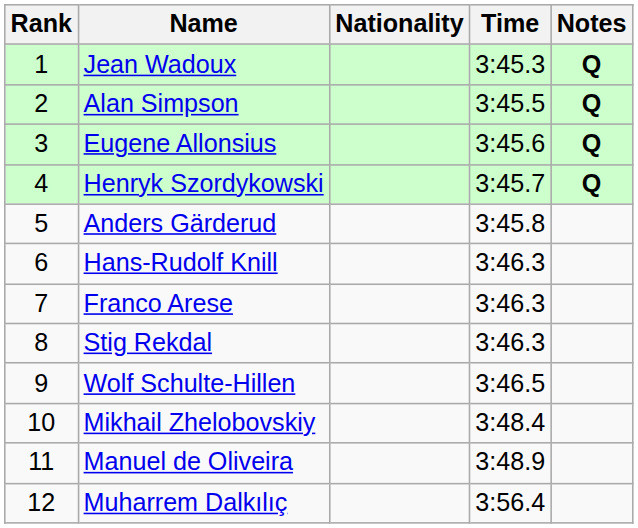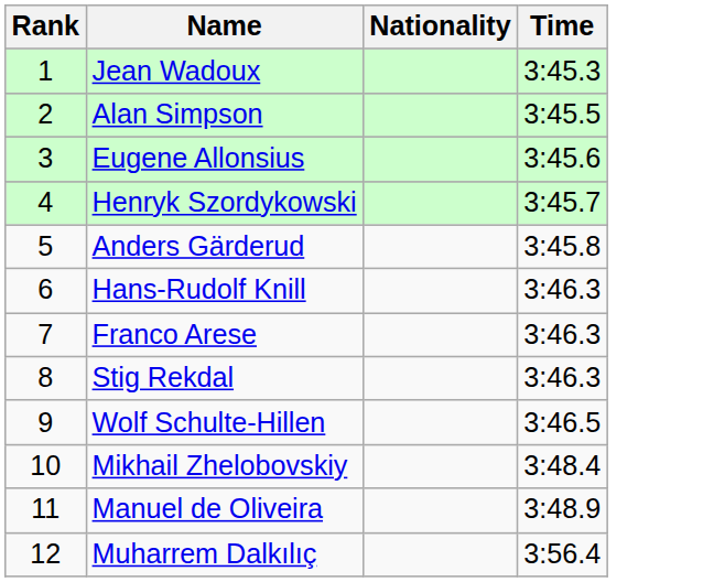- column: Notes | Q | Q | Q | Q
